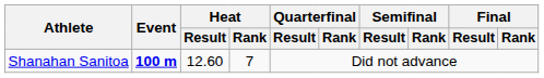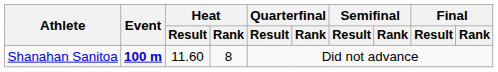Shanahan Sanitoa | Heat / Result: 12.60 -> 11.60
Shanahan Sanitoa | Heat / Rank: 7 -> 8
